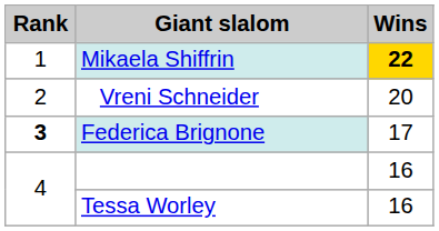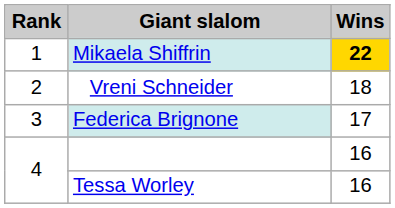Vreni Schneider | Wins: 20 -> 18
Federica Brignone | Rank: bold -> normal
